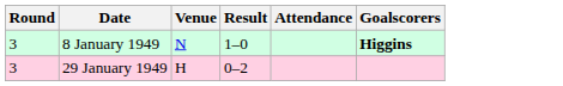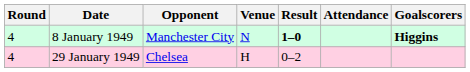+ column: Opponent | Manchester City | Chelsea
8 January 1949 | Round: 3 -> 4
8 January 1949 | Result: normal -> bold
29 January 1949 | Round: 3 -> 4
